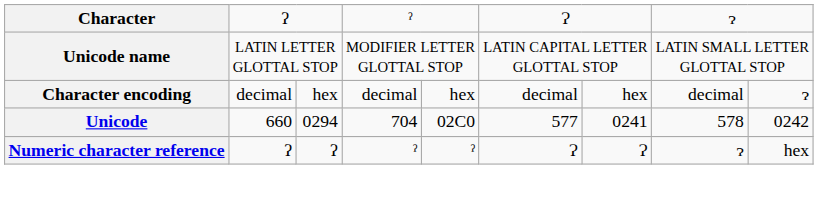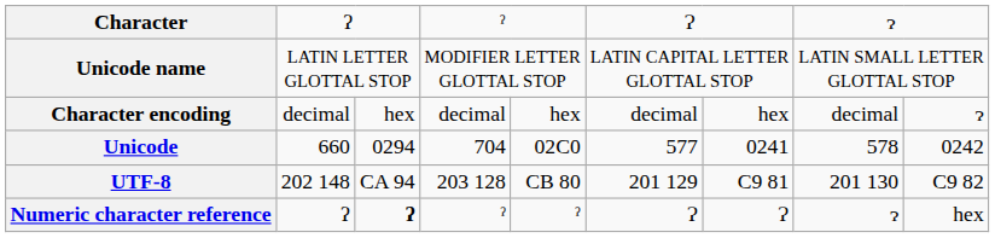+ row: UTF-8 | 202 148 | CA 94 | 203 128 | CB 80 | 201 129 | C9 81 | 201 130 | C9 82
Numeric character reference | column 3: normal -> bold
